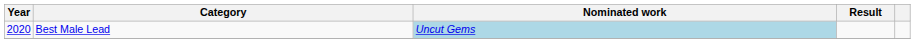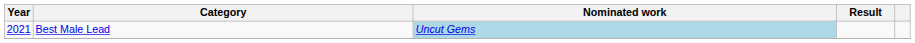Best Male Lead | Year: 2020 -> 2021
